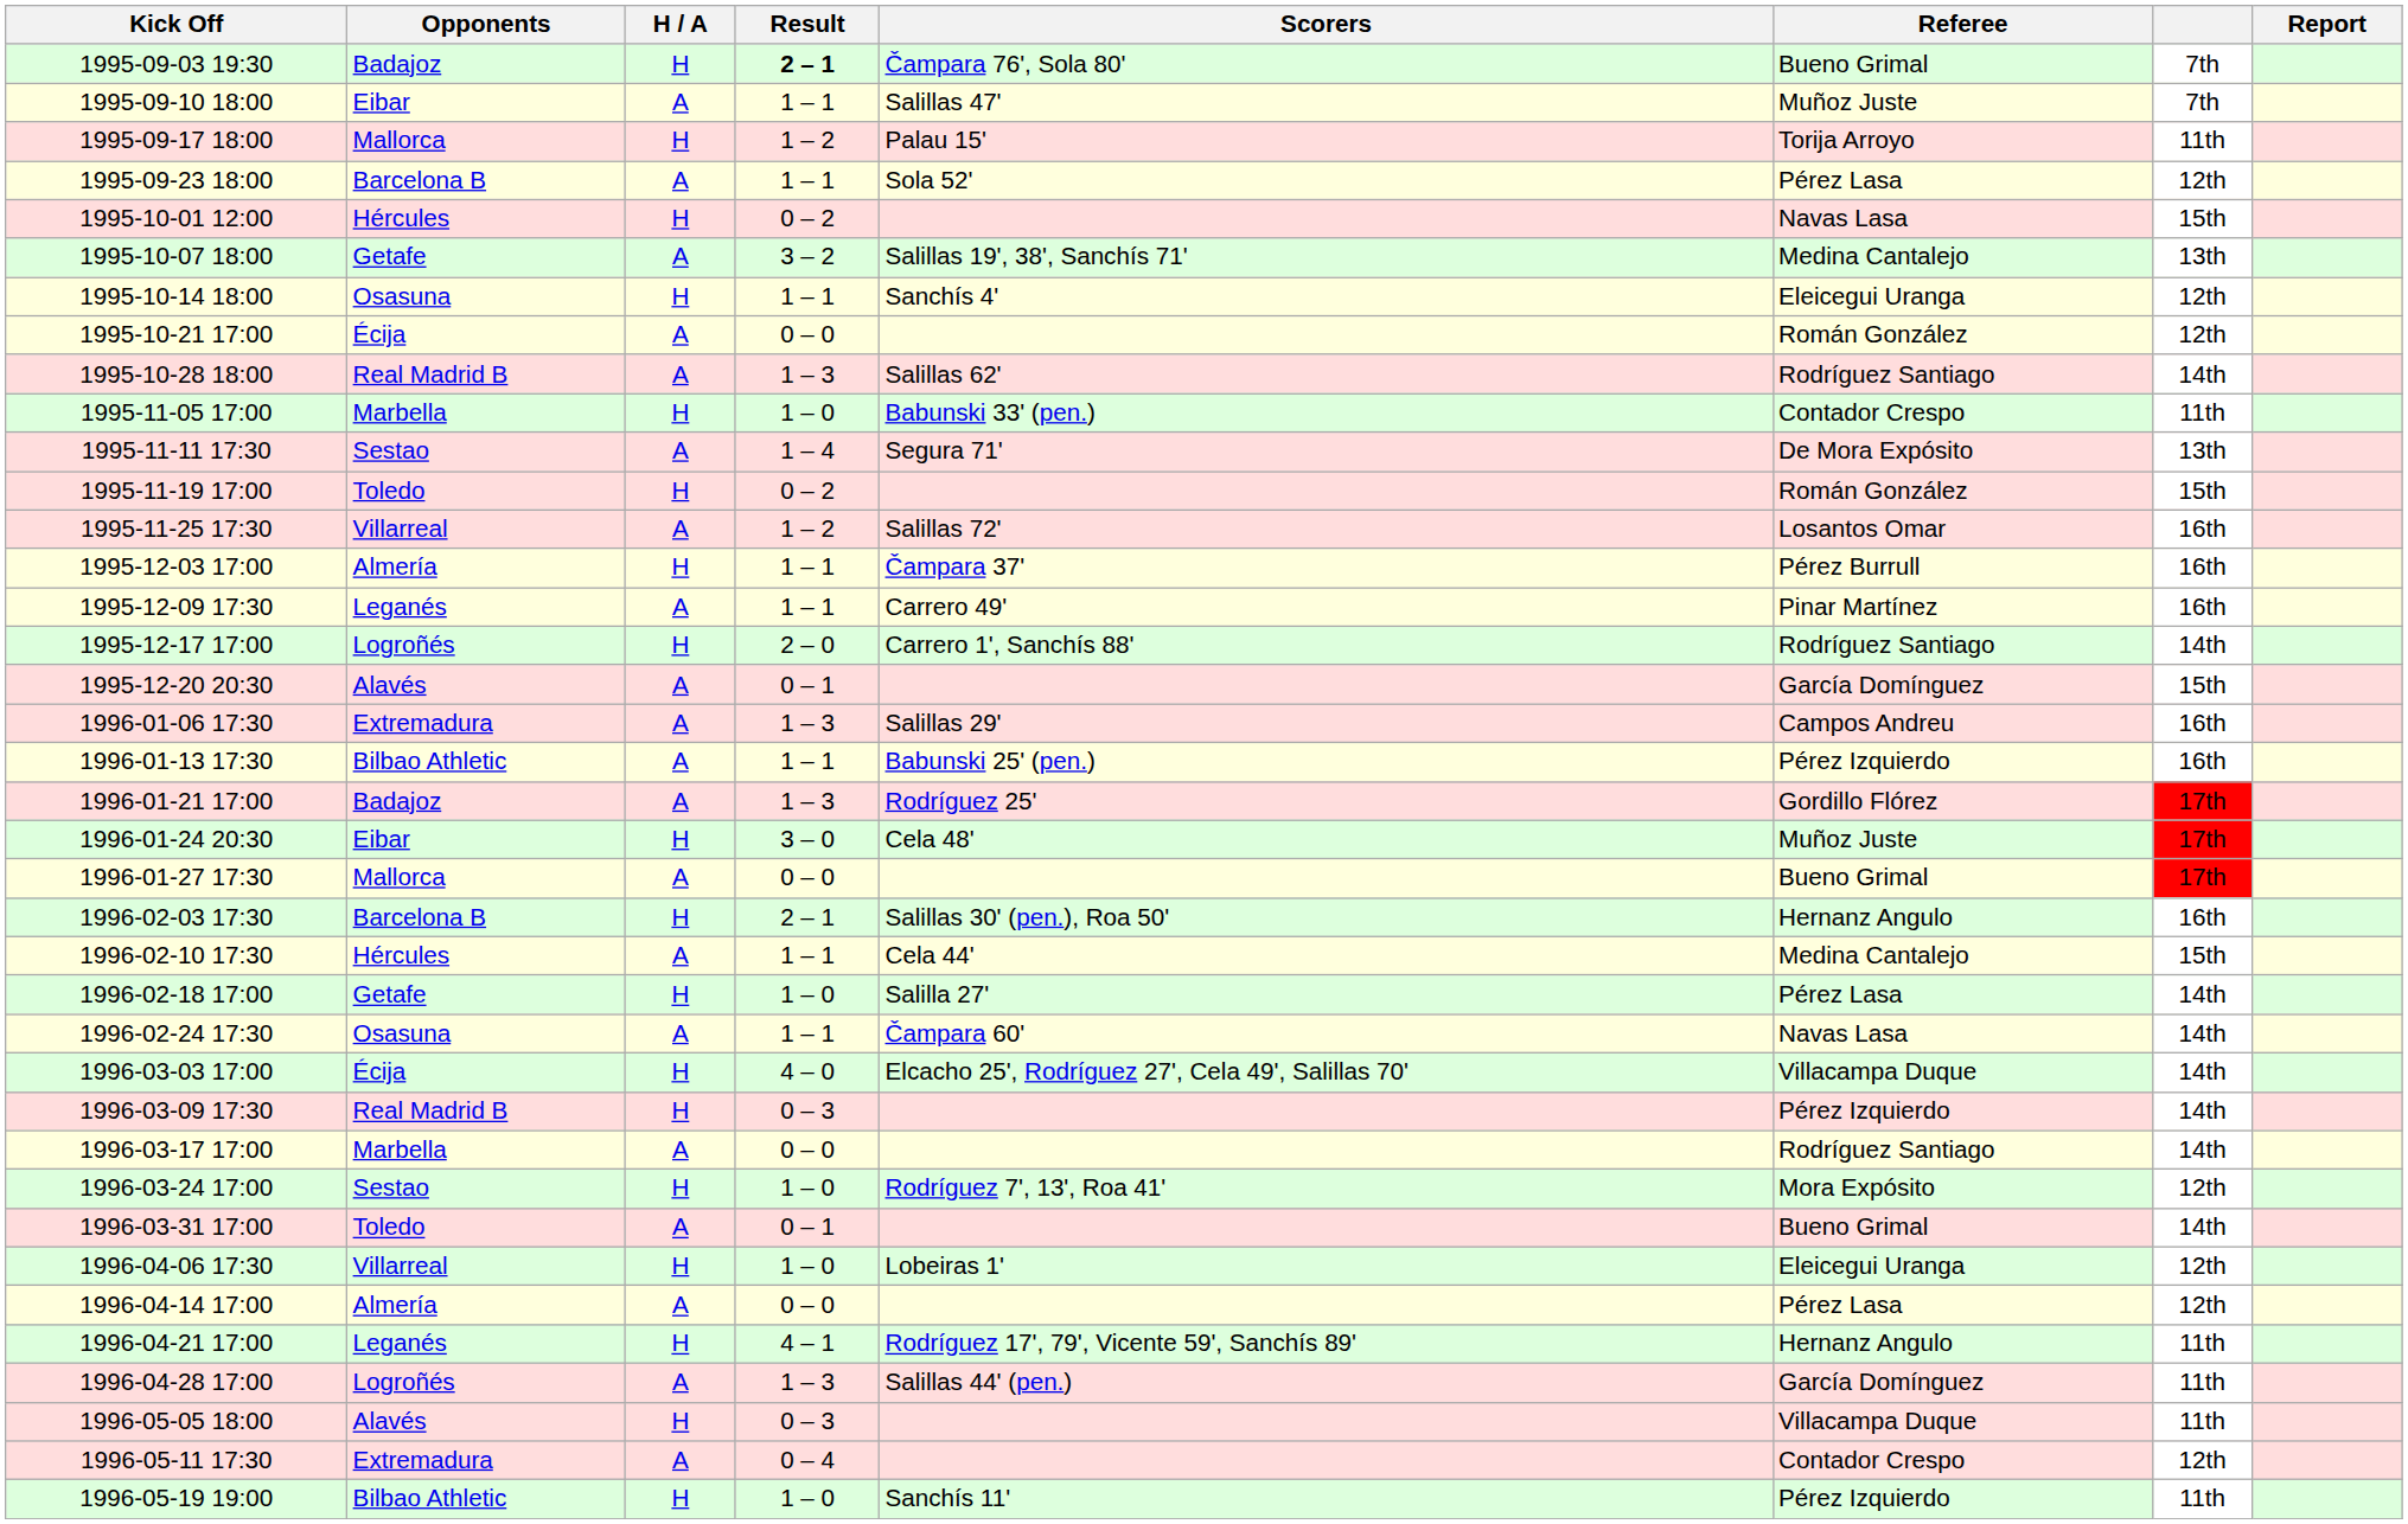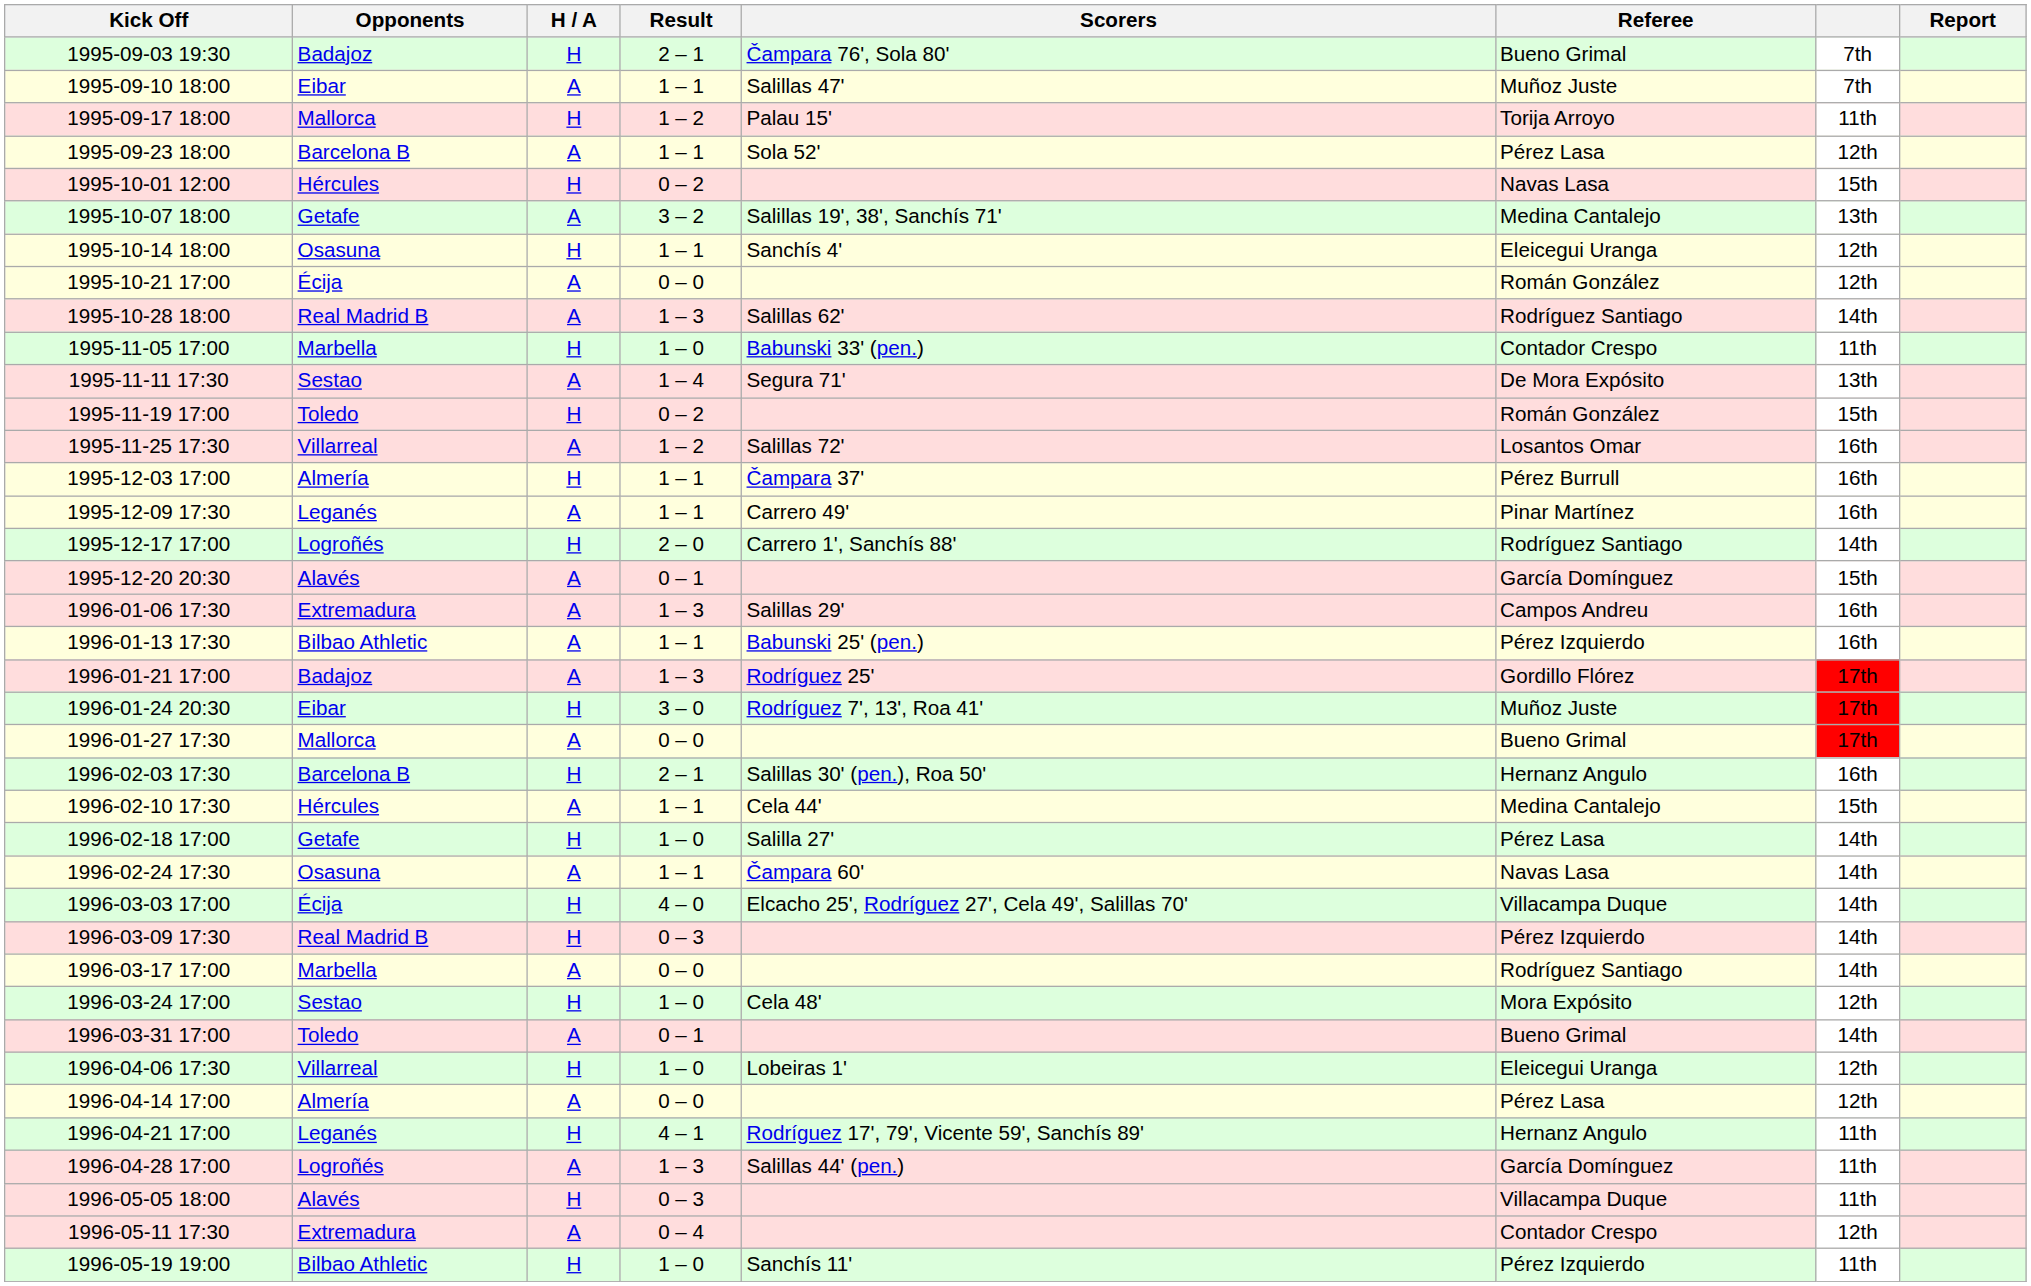1995-09-03 19:30 | Result: bold -> normal
1996-01-24 20:30 | Scorers: Cela 48' -> Rodríguez 7', 13', Roa 41'
1996-03-24 17:00 | Scorers: Rodríguez 7', 13', Roa 41' -> Cela 48'
